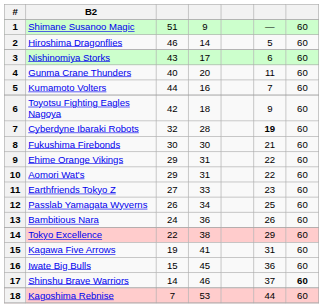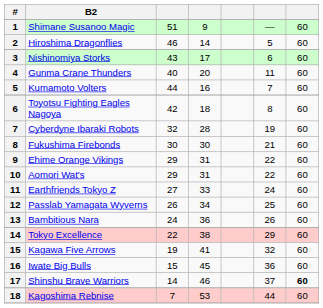Toyotsu Fighting Eagles Nagoya | column 6: 9 -> 8
Cyberdyne Ibaraki Robots | column 6: bold -> normal
Earthfriends Tokyo Z | column 6: 23 -> 24
Kagawa Five Arrows | column 6: 31 -> 32
